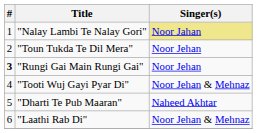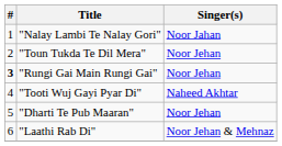"Nalay Lambi Te Nalay Gori" | Singer(s): khaki background -> no background
"Tooti Wuj Gayi Pyar Di" | Singer(s): Noor Jehan & Mehnaz -> Naheed Akhtar
"Dharti Te Pub Maaran" | Singer(s): Naheed Akhtar -> Noor Jehan
